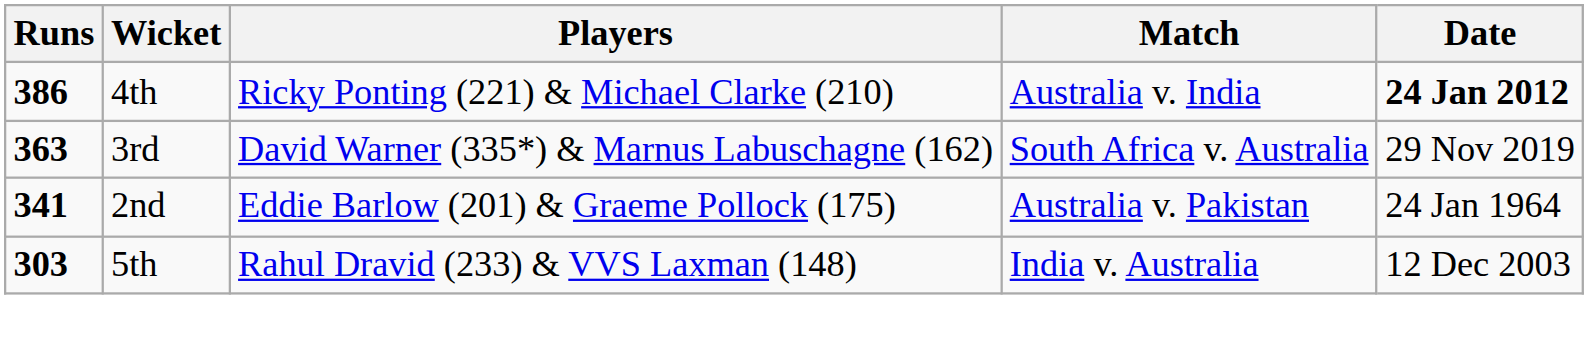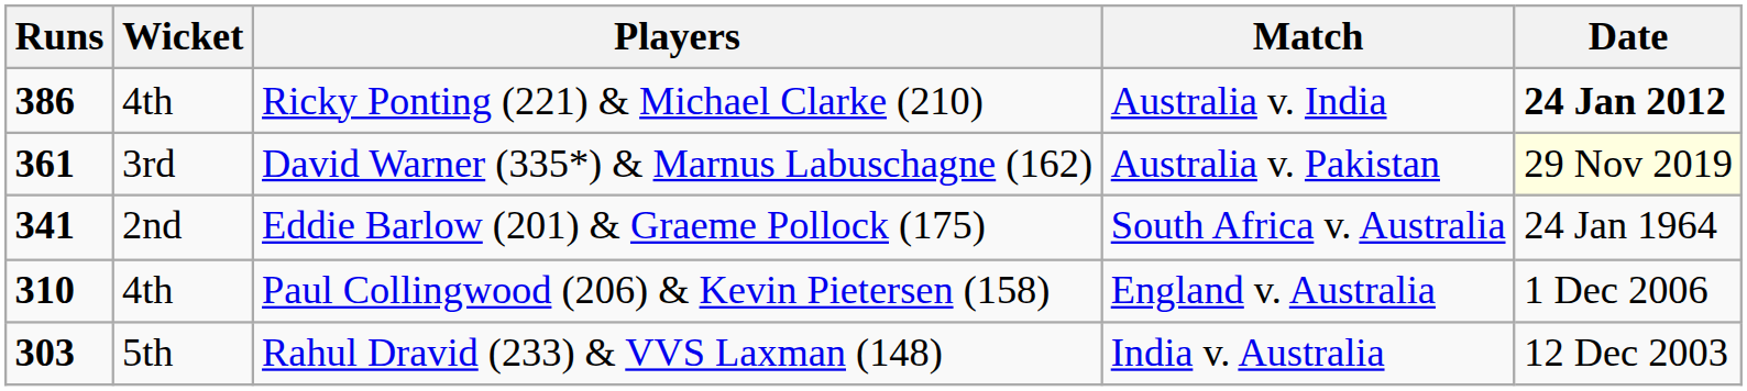David Warner (335*) & Marnus Labuschagne (162) | Runs: 363 -> 361
David Warner (335*) & Marnus Labuschagne (162) | Match: South Africa v. Australia -> Australia v. Pakistan
David Warner (335*) & Marnus Labuschagne (162) | Date: no background -> lightyellow background
Eddie Barlow (201) & Graeme Pollock (175) | Match: Australia v. Pakistan -> South Africa v. Australia
+ row: 310 | 4th | Paul Collingwood (206) & Kevin Pietersen (158) | England v. Australia | 1 Dec 2006
